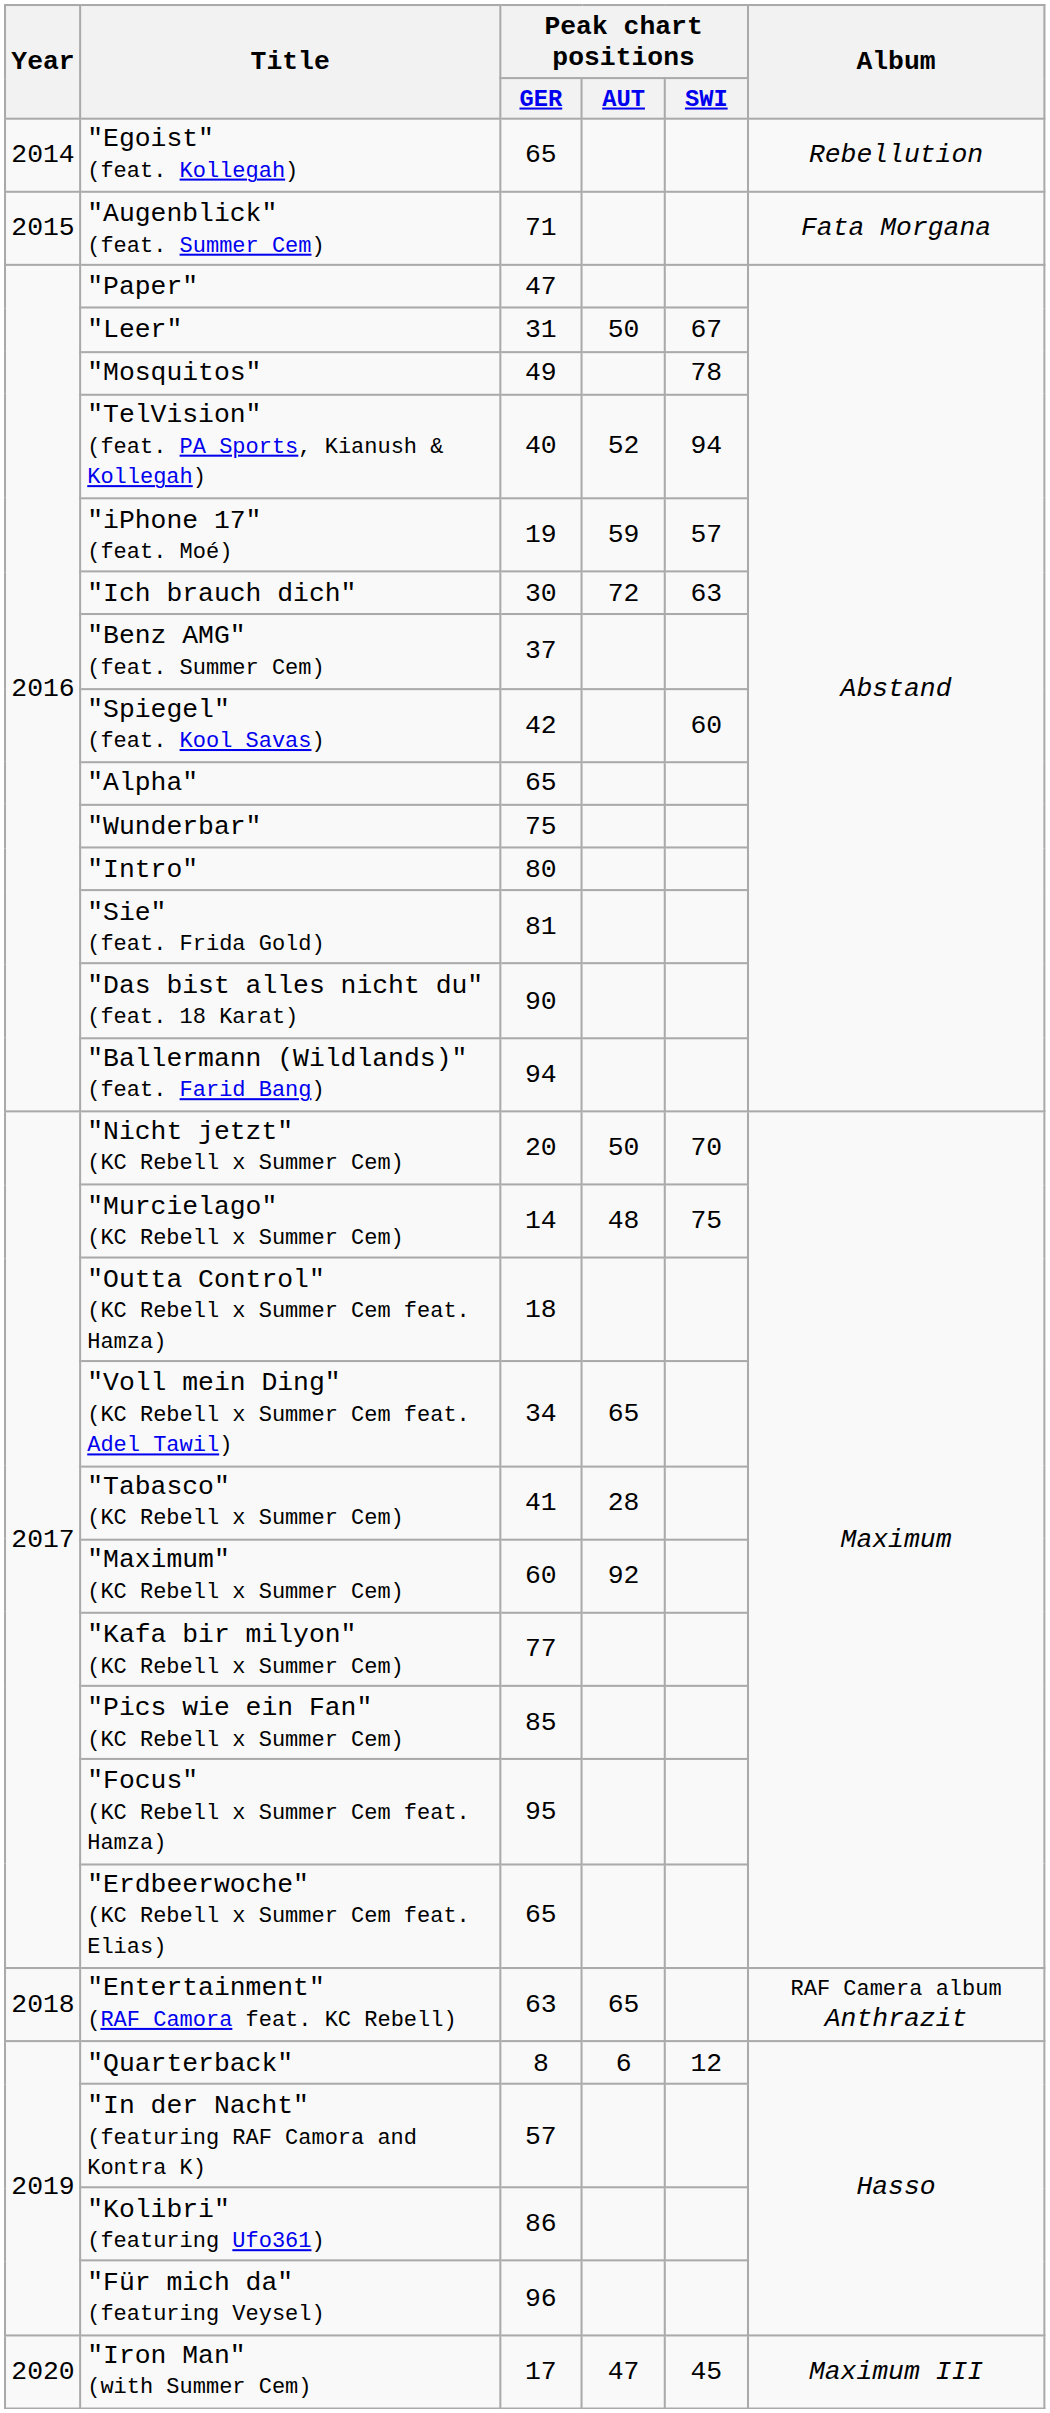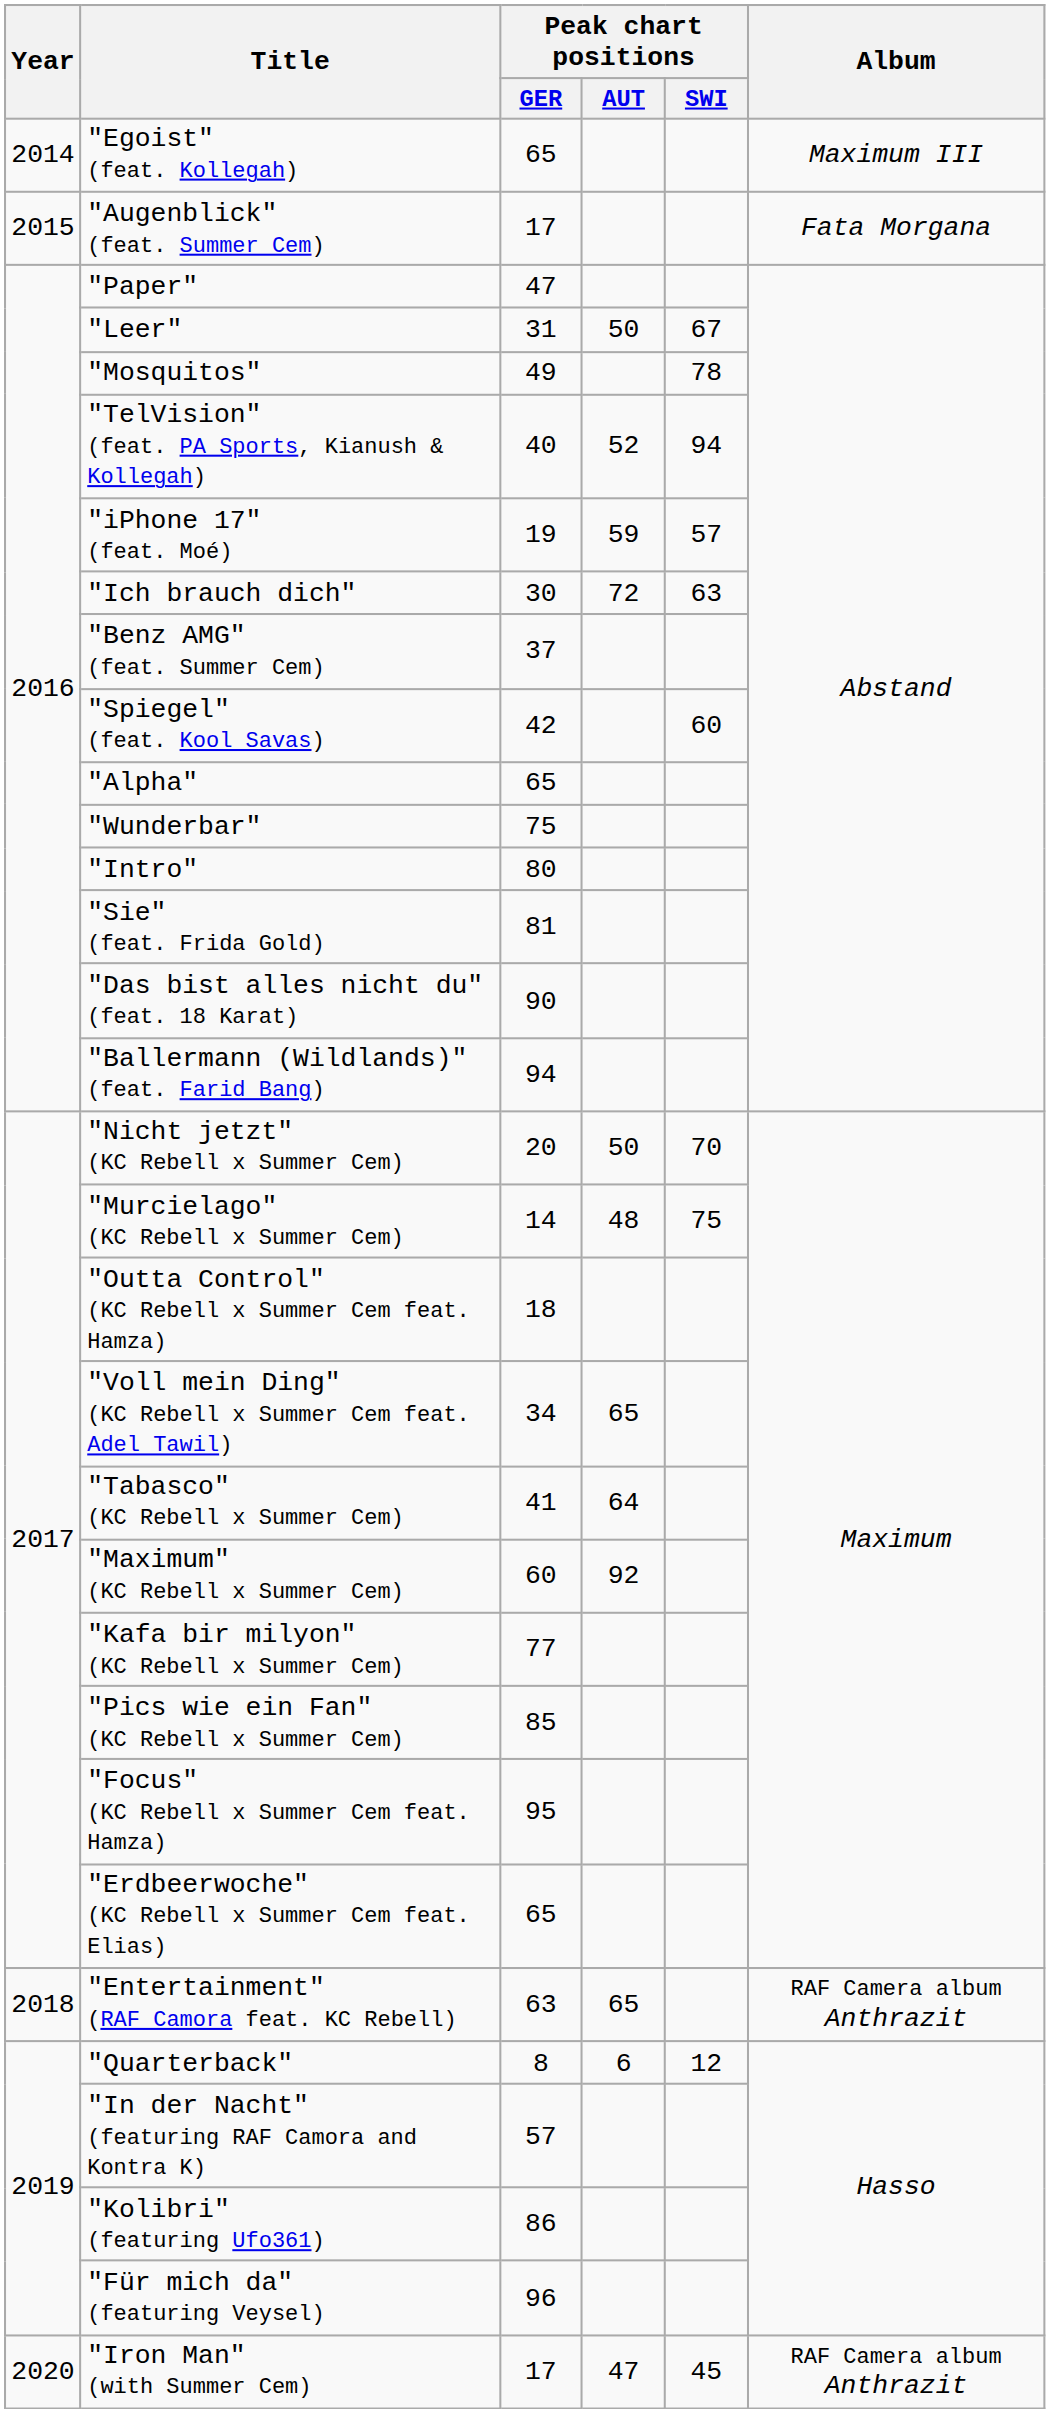"Egoist" (feat. Kollegah) | Album: Rebellution -> Maximum III
"Augenblick" (feat. Summer Cem) | Peak chart positions / GER: 71 -> 17
"Tabasco" (KC Rebell x Summer Cem) | Peak chart positions / AUT: 28 -> 64
"Iron Man" (with Summer Cem) | Album: Maximum III -> RAF Camera album Anthrazit
